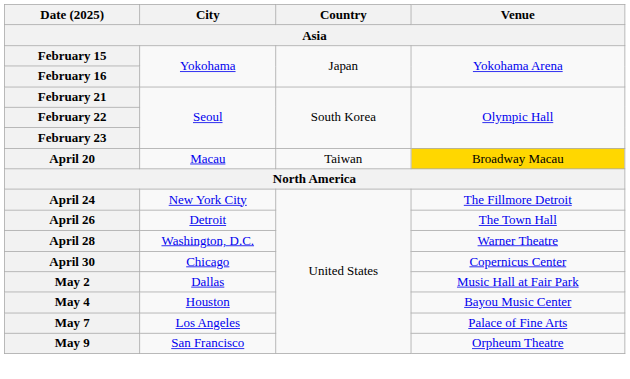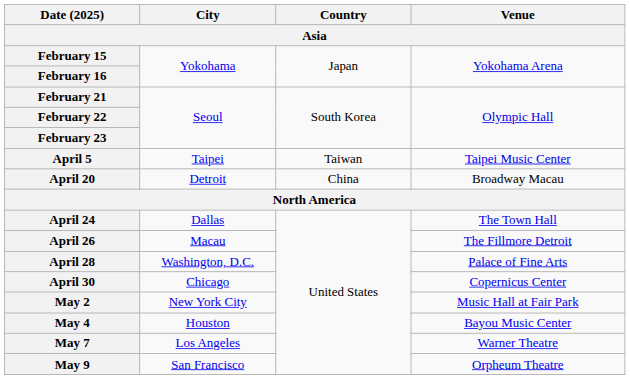+ row: April 5 | Taipei | Taiwan | Taipei Music Center
April 20 | City: Macau -> Detroit
April 20 | Country: Taiwan -> China
April 20 | Venue: gold background -> no background
April 24 | City: New York City -> Dallas
April 24 | Venue: The Fillmore Detroit -> The Town Hall
April 26 | City: Detroit -> Macau
April 26 | Venue: The Town Hall -> The Fillmore Detroit
April 28 | Venue: Warner Theatre -> Palace of Fine Arts
May 2 | City: Dallas -> New York City
May 7 | Venue: Palace of Fine Arts -> Warner Theatre
